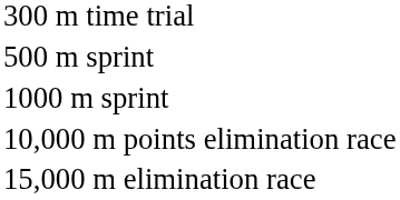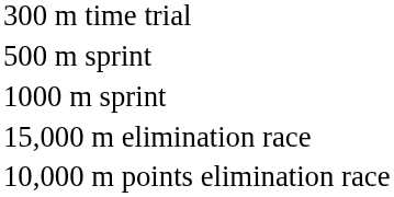rows swapped: 10,000 m points elimination race <-> 15,000 m elimination race
